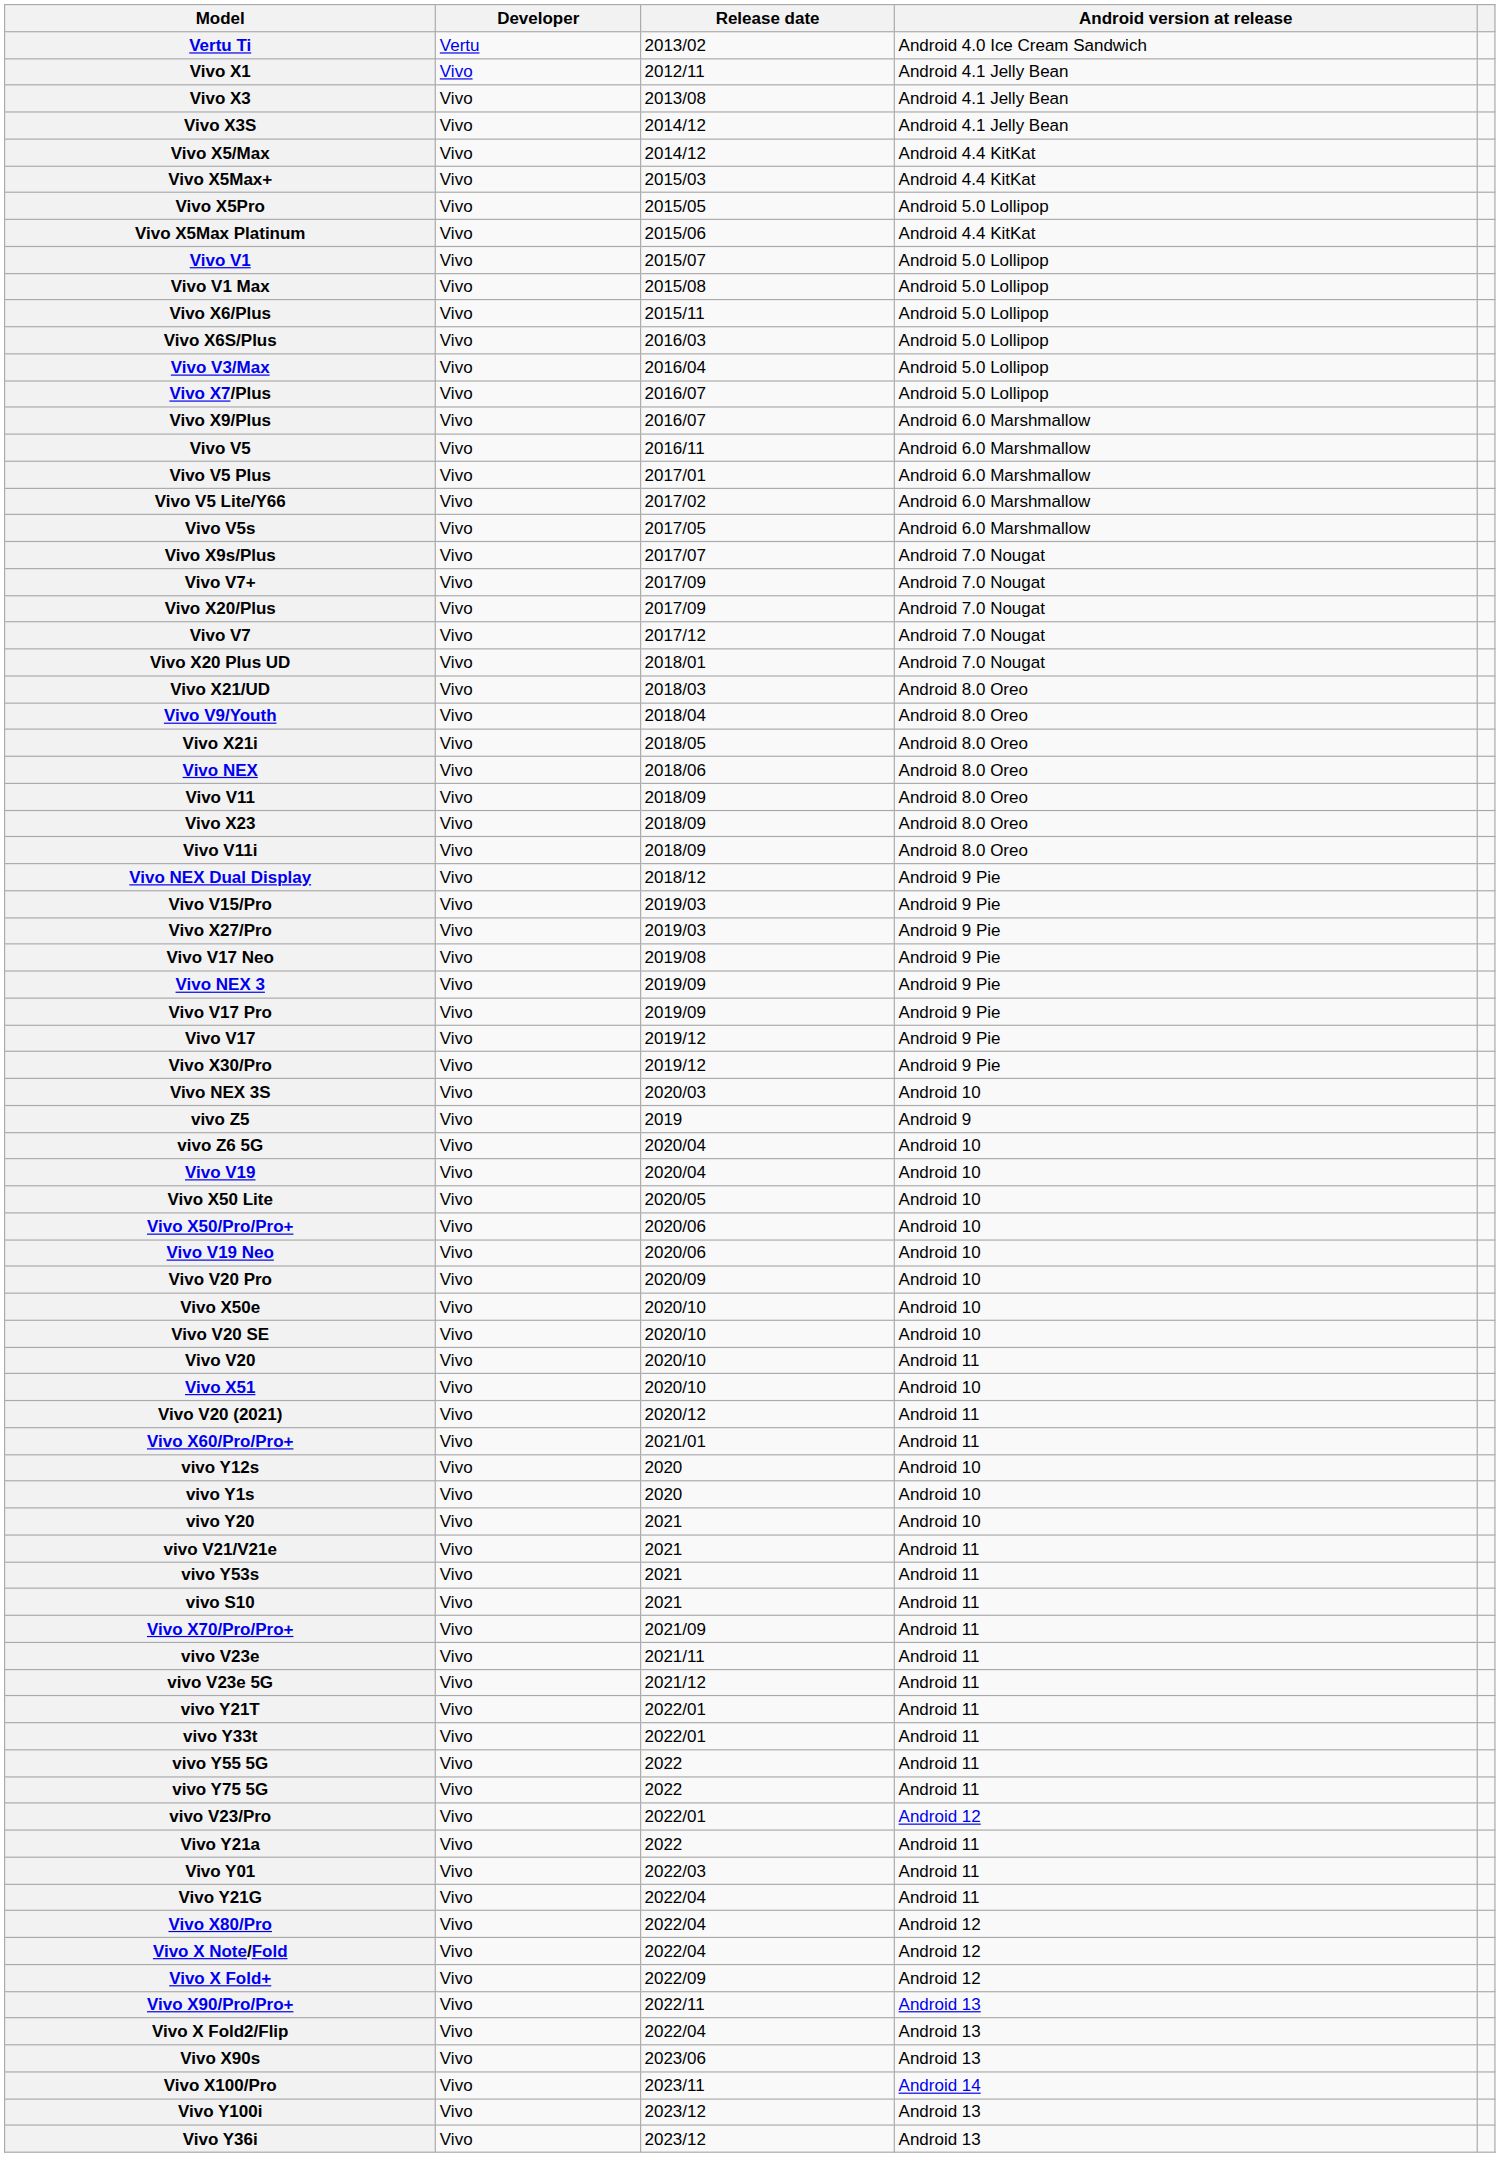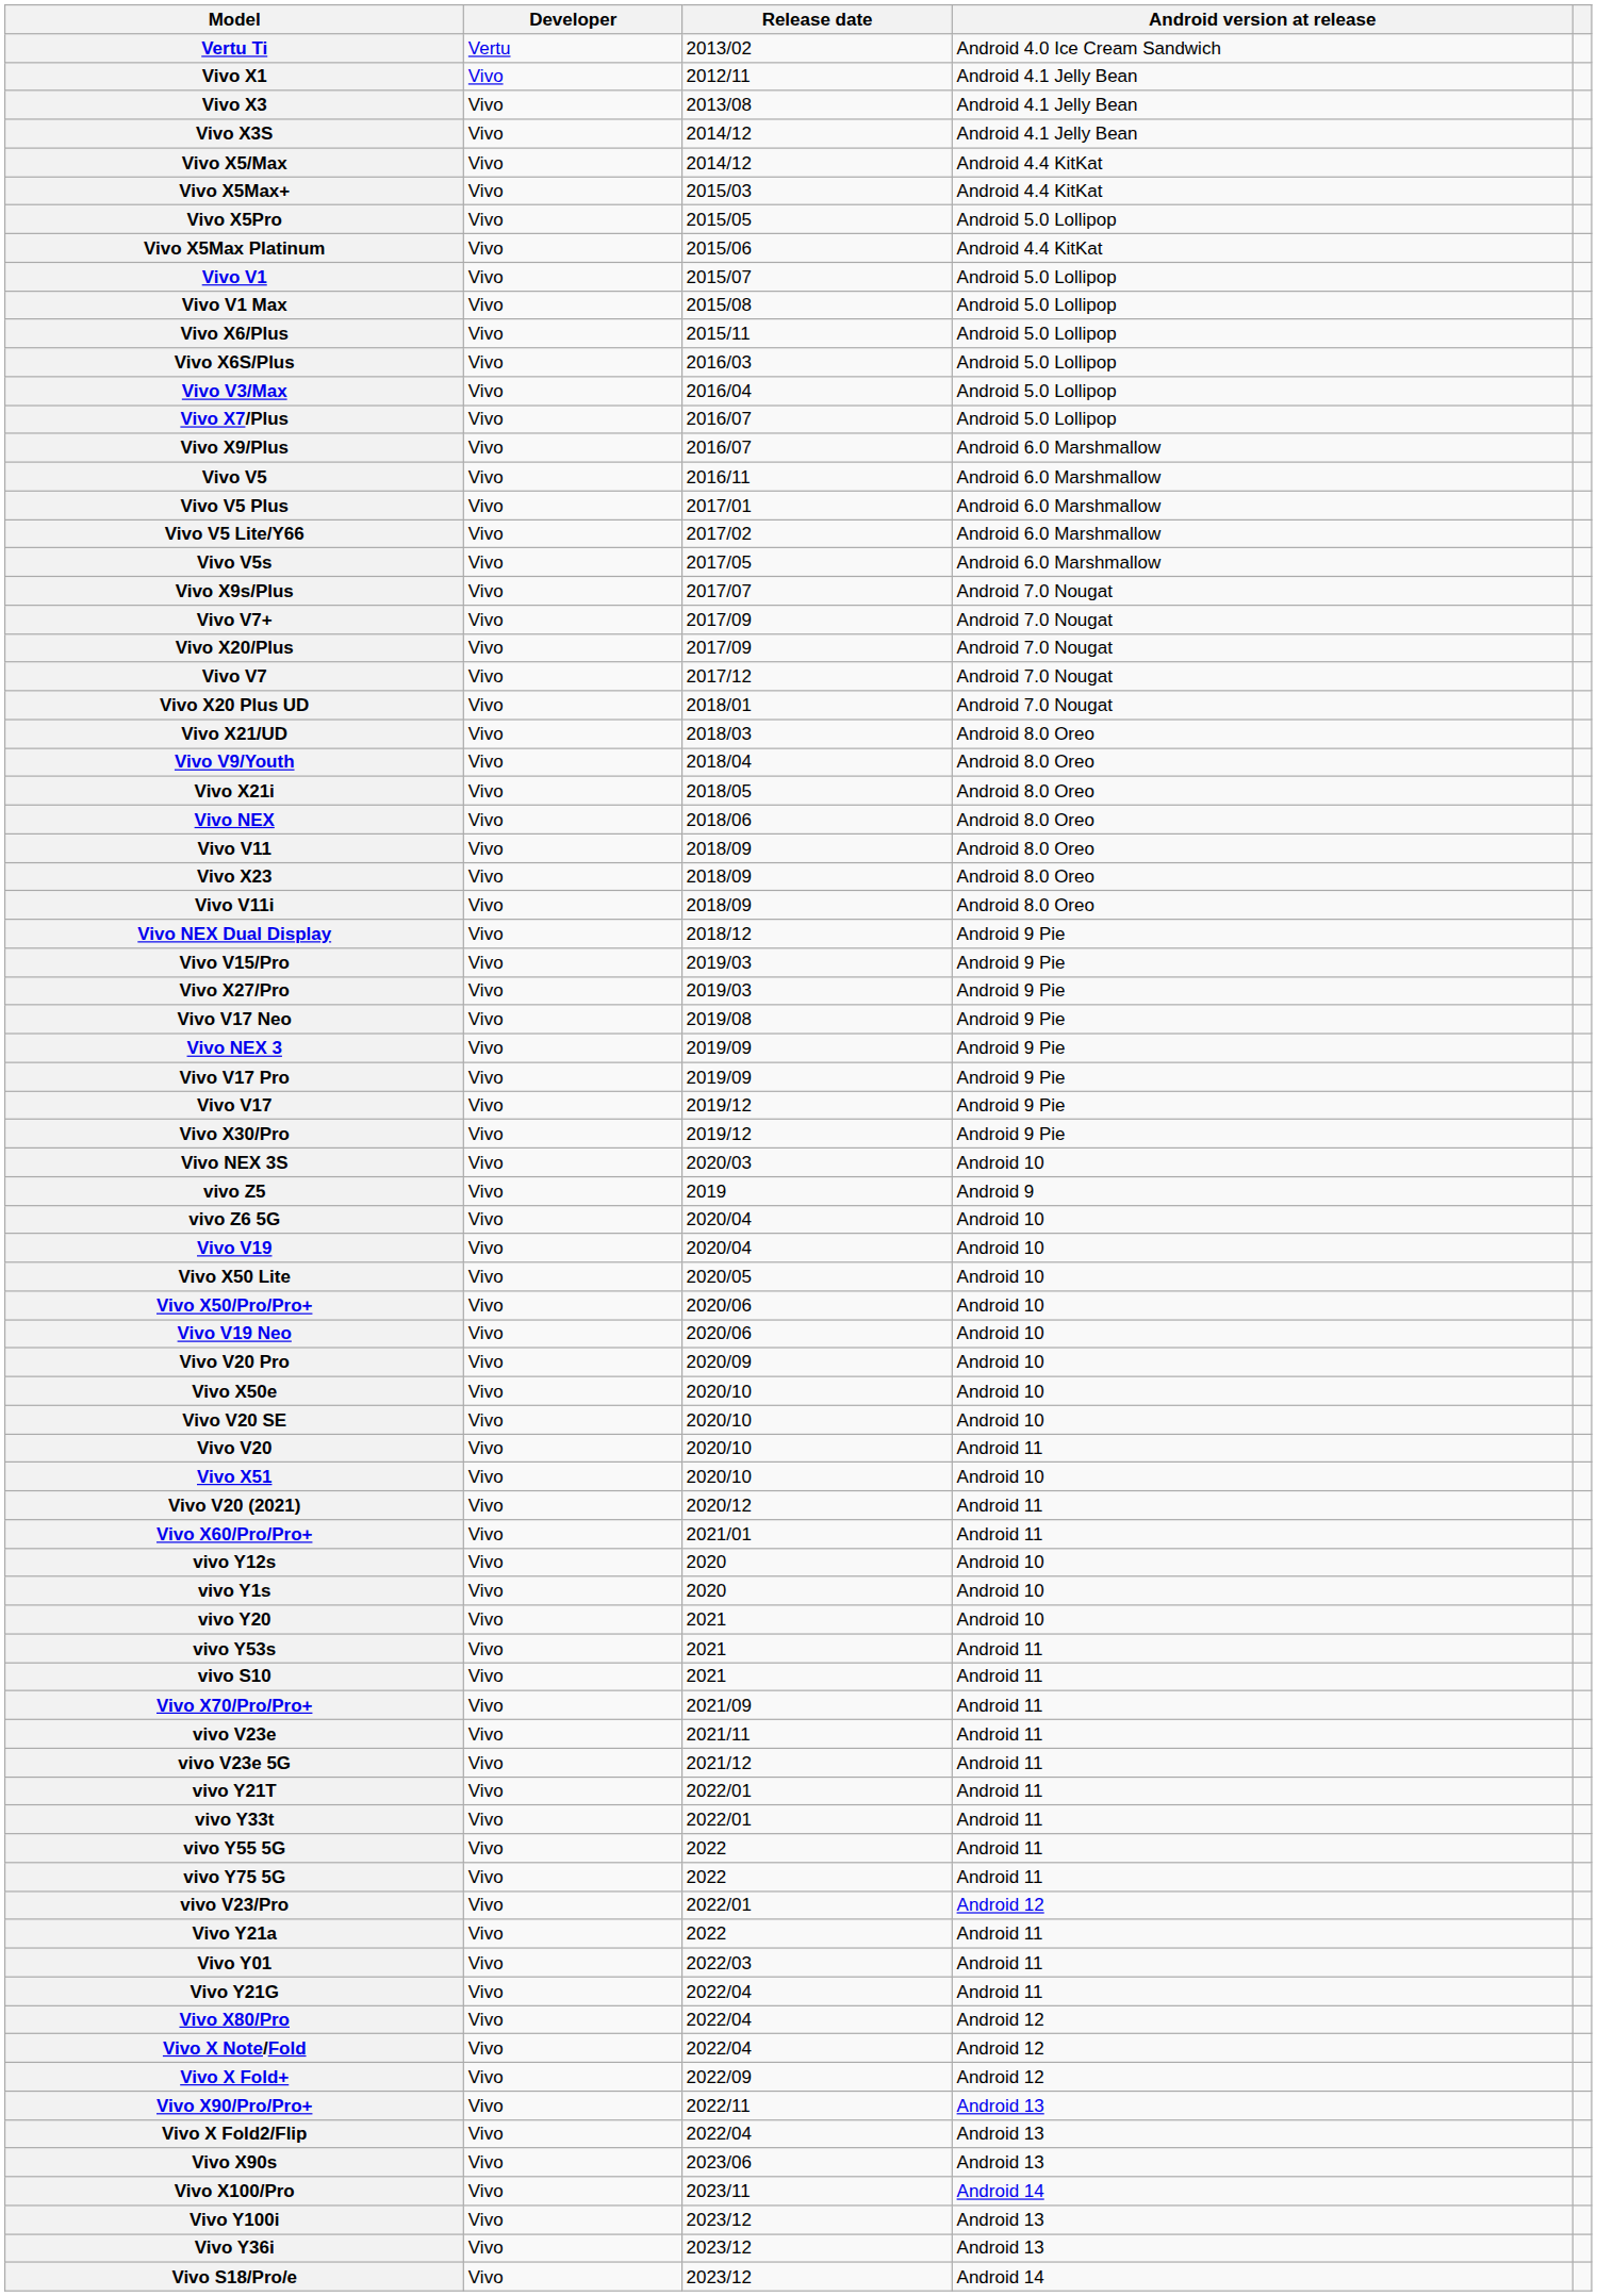- row: vivo V21/V21e | Vivo | 2021 | Android 11
+ row: Vivo S18/Pro/e | Vivo | 2023/12 | Android 14
